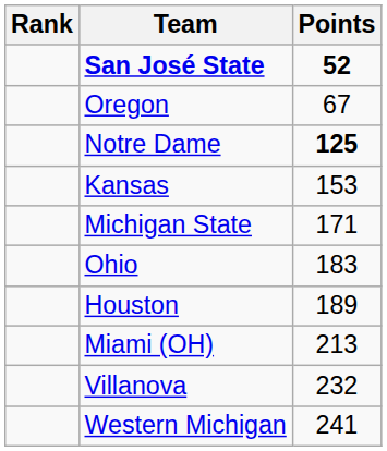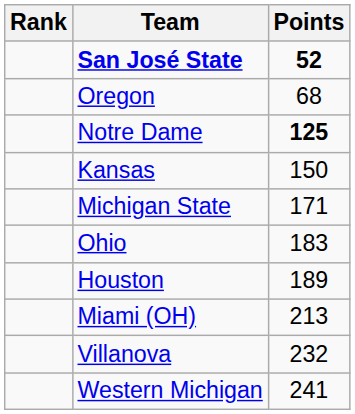Oregon | Points: 67 -> 68
Kansas | Points: 153 -> 150
